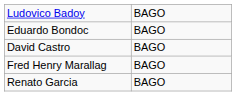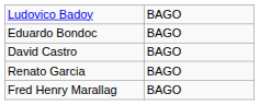rows swapped: Renato Garcia <-> Fred Henry Marallag
